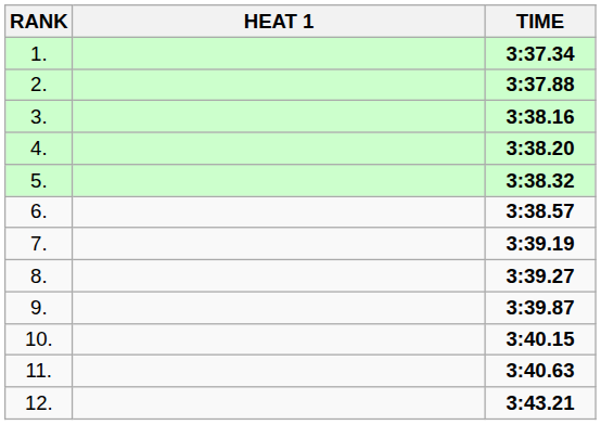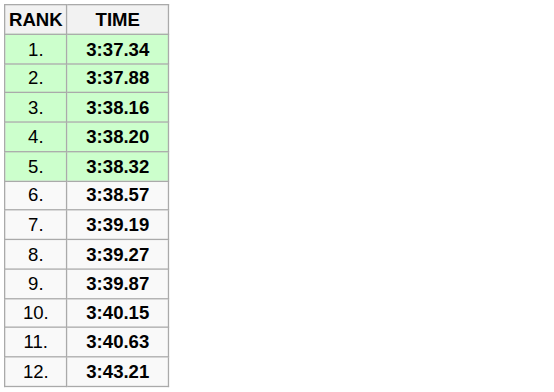- column: HEAT 1
